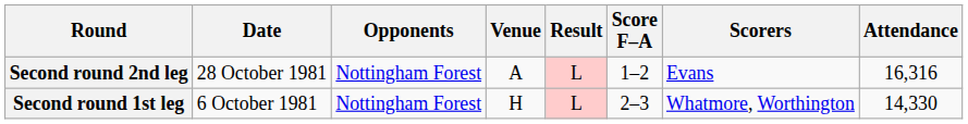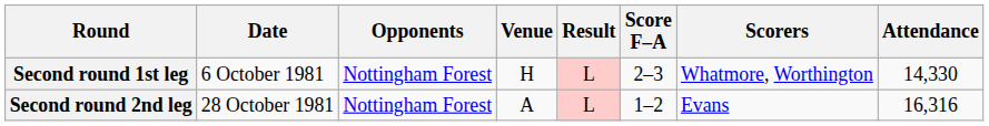rows swapped: Second round 1st leg <-> Second round 2nd leg
